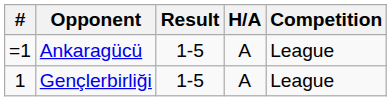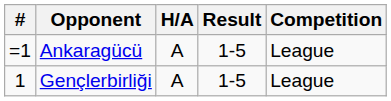columns swapped: H/A <-> Result
